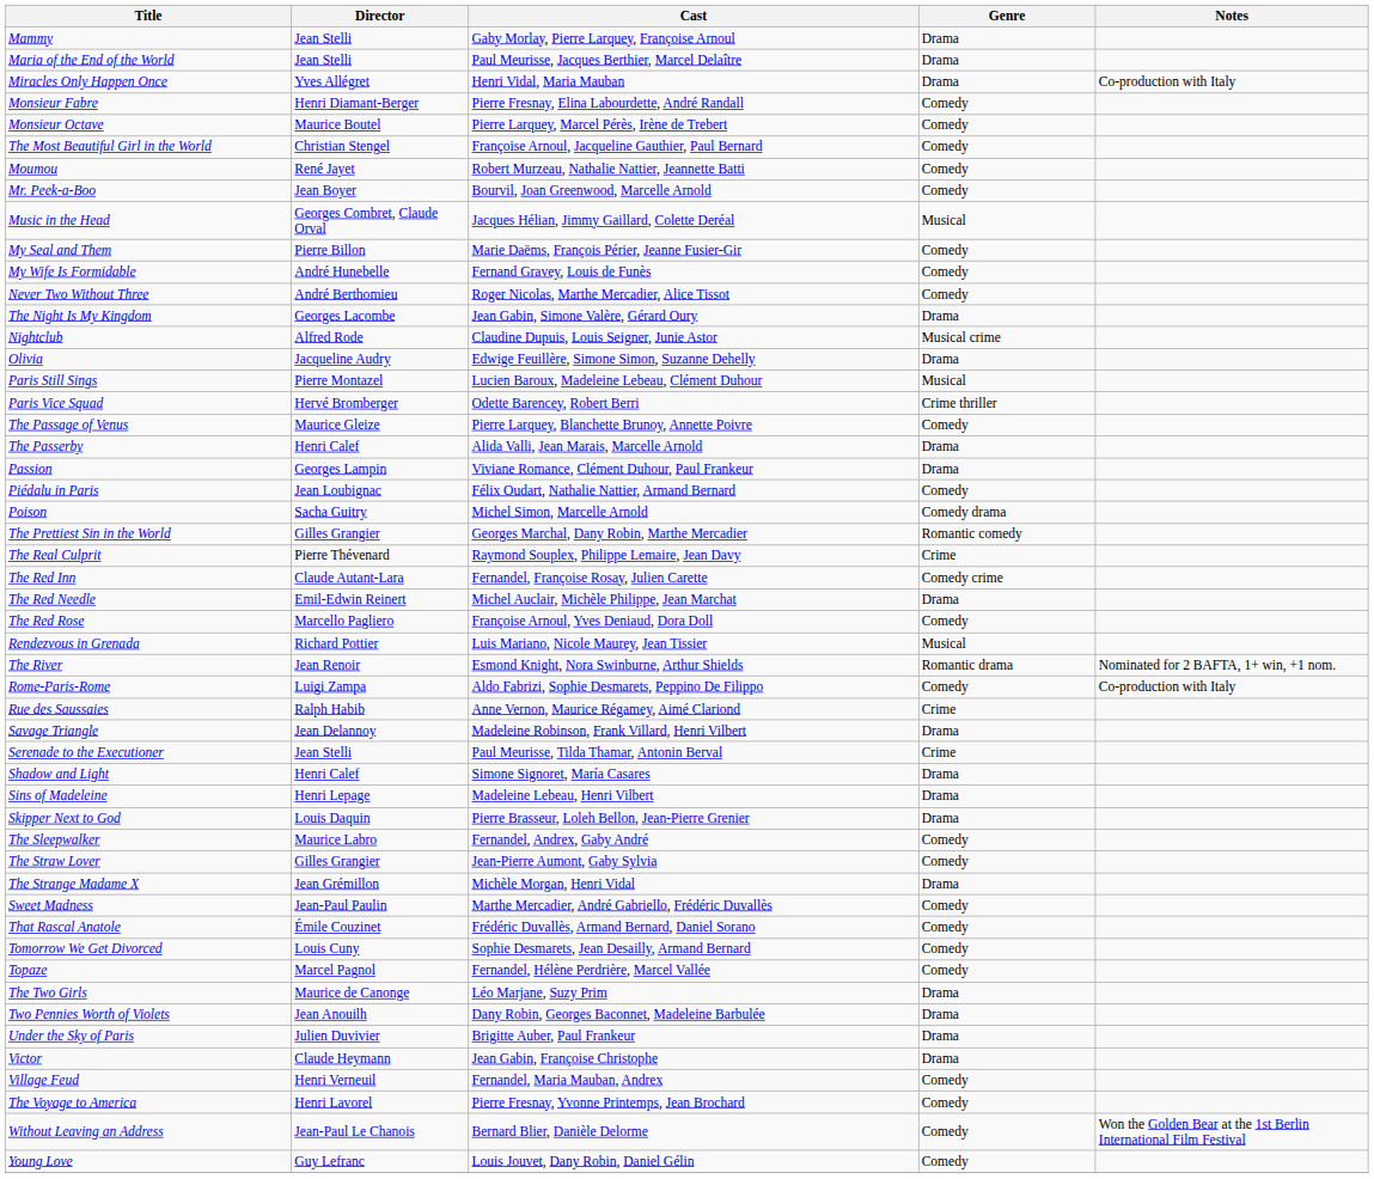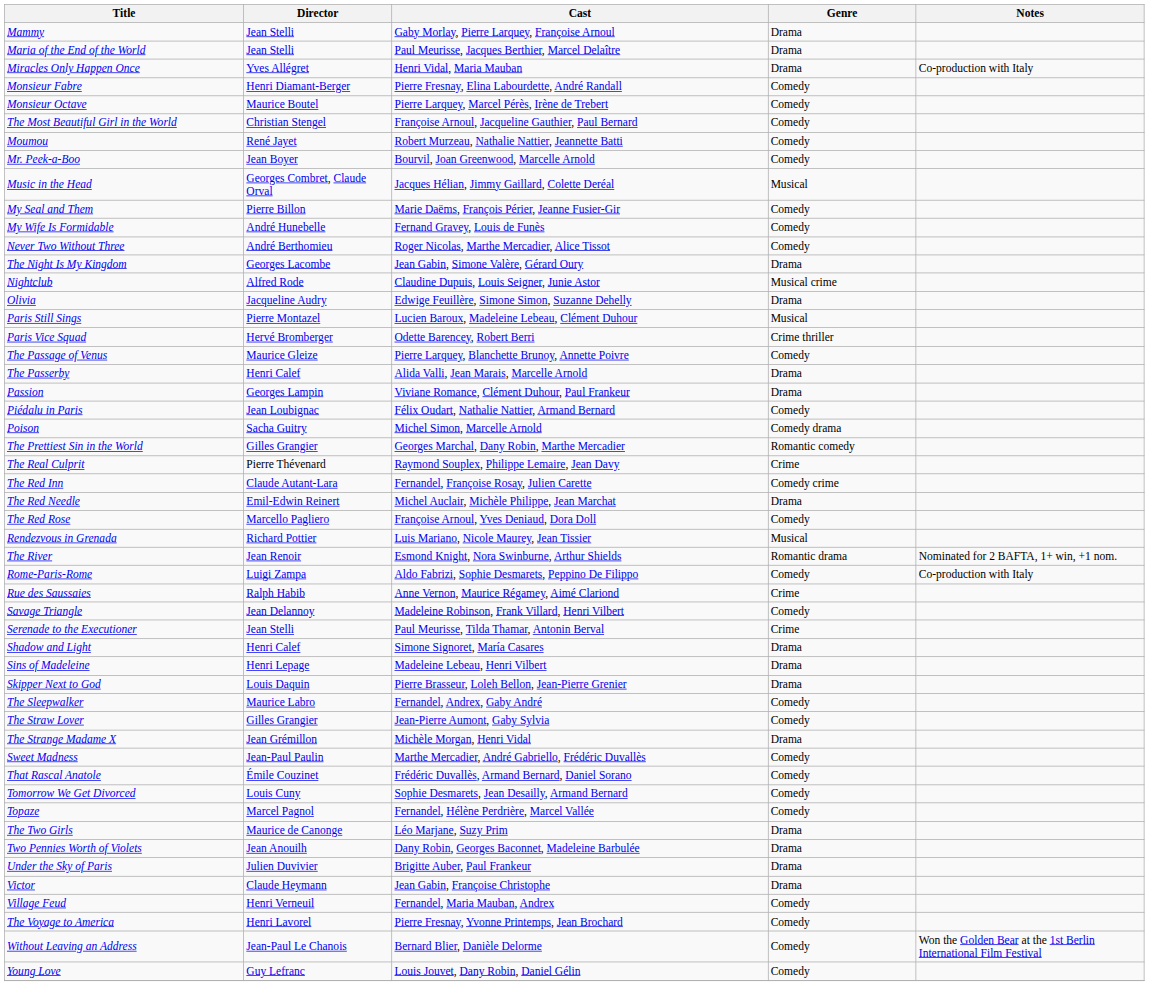Savage Triangle | Genre: Drama -> Comedy
